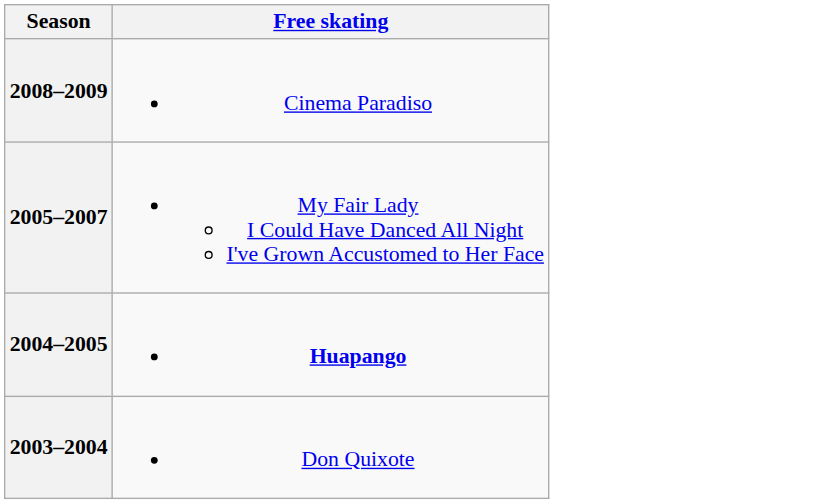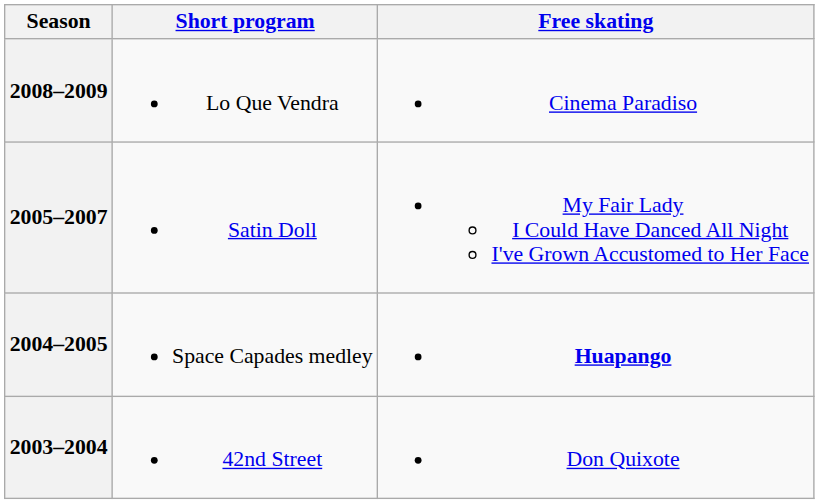+ column: Short program | Lo Que Vendra | Satin Doll | Space Capades medley | 42nd Street
